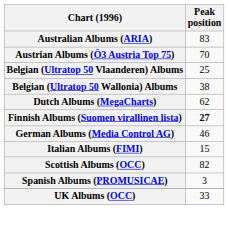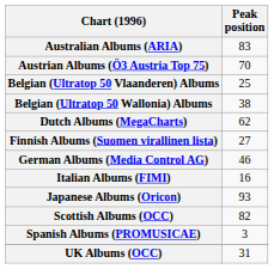Finnish Albums (Suomen virallinen lista) | Peak position: bold -> normal
Italian Albums (FIMI) | Peak position: 15 -> 16
+ row: Japanese Albums (Oricon) | 93
UK Albums (OCC) | Peak position: 33 -> 31
